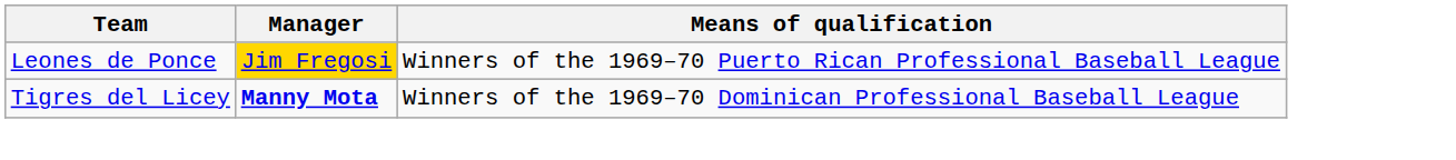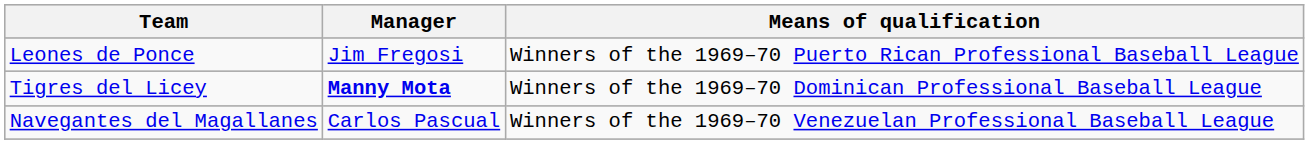Leones de Ponce | Manager: gold background -> no background
+ row: Navegantes del Magallanes | Carlos Pascual | Winners of the 1969–70 Venezuelan Professional Baseball League
